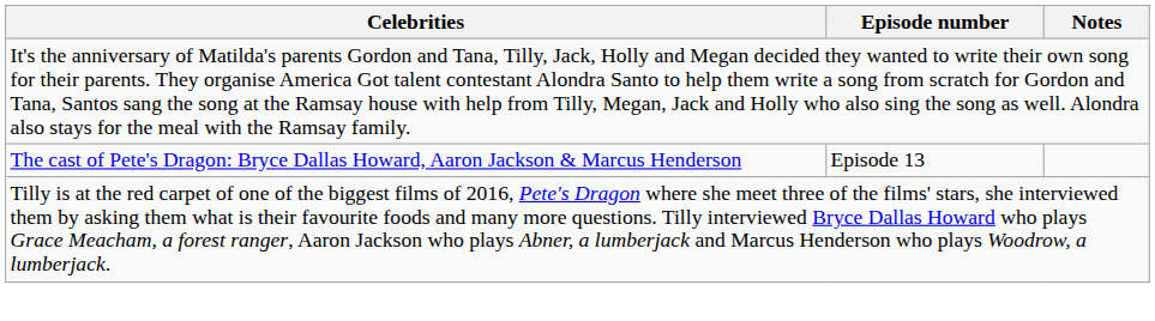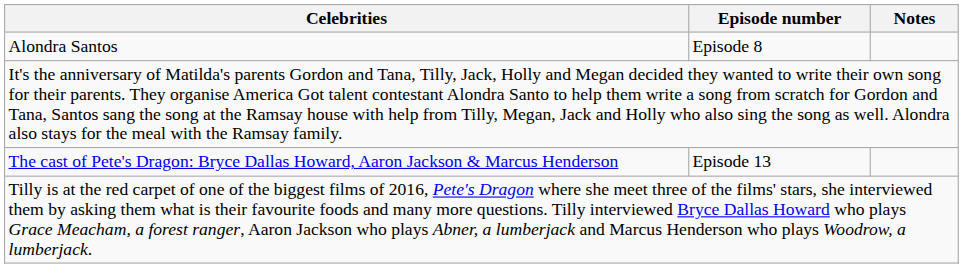+ row: Alondra Santos | Episode 8
